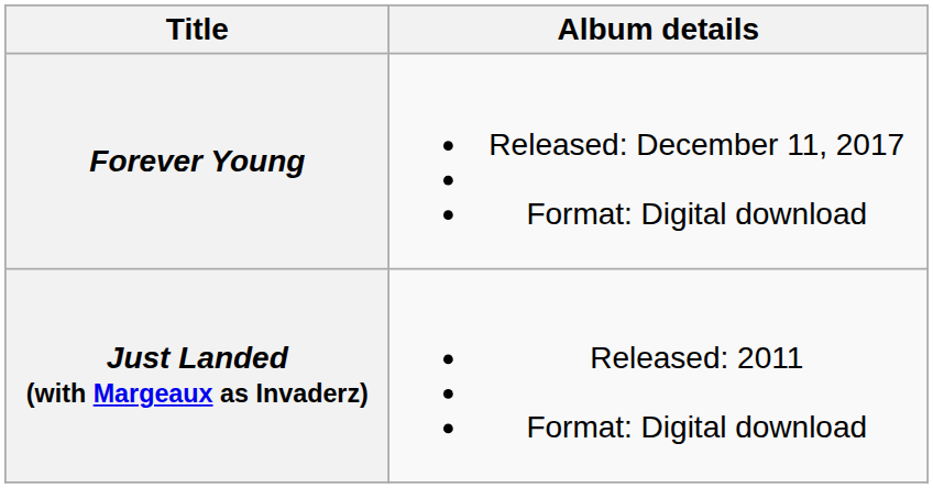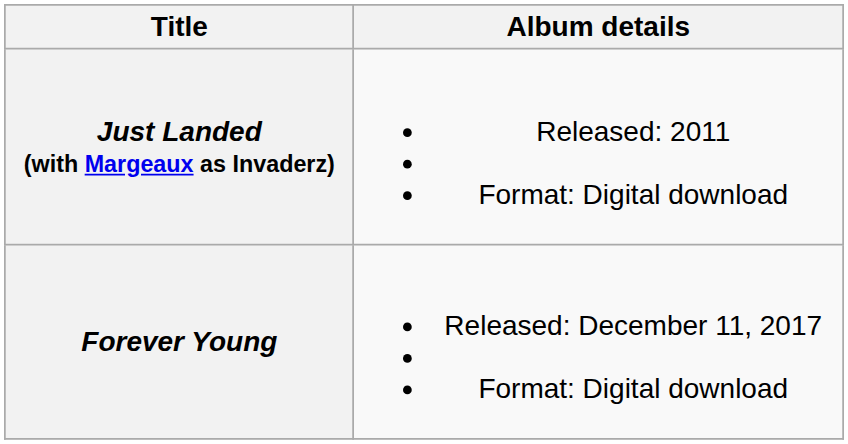rows swapped: Just Landed (with Margeaux as Invaderz) <-> Forever Young
